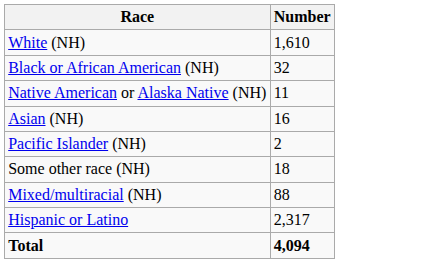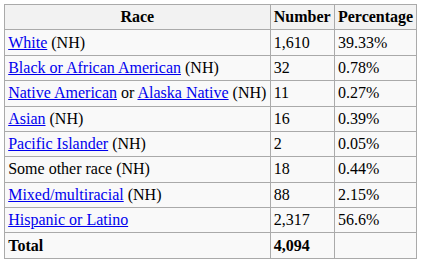+ column: Percentage | 39.33% | 0.78% | 0.27% | 0.39% | 0.05% | 0.44% | 2.15% | 56.6%
